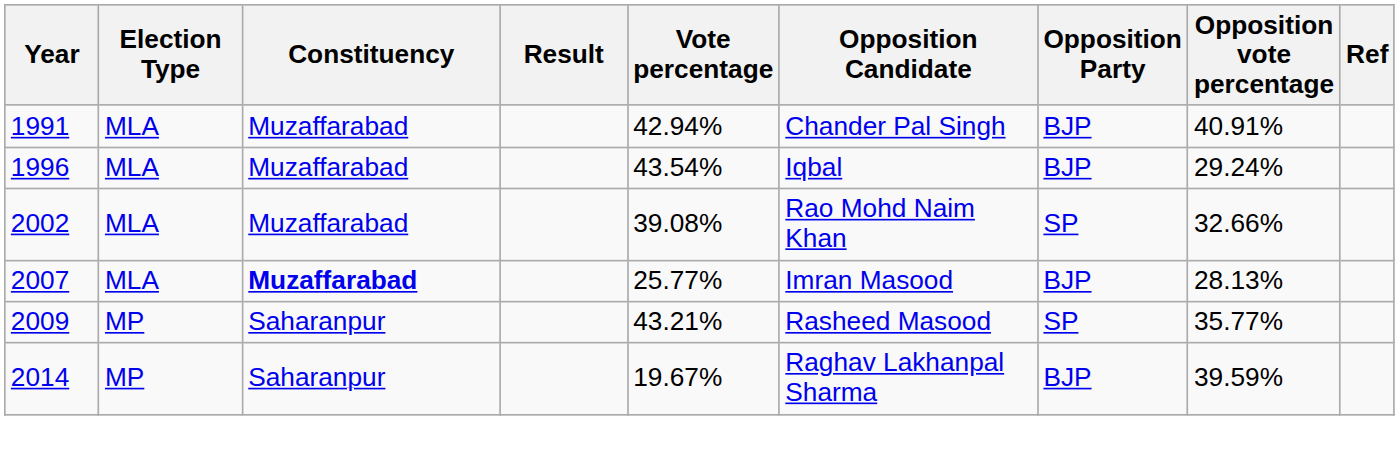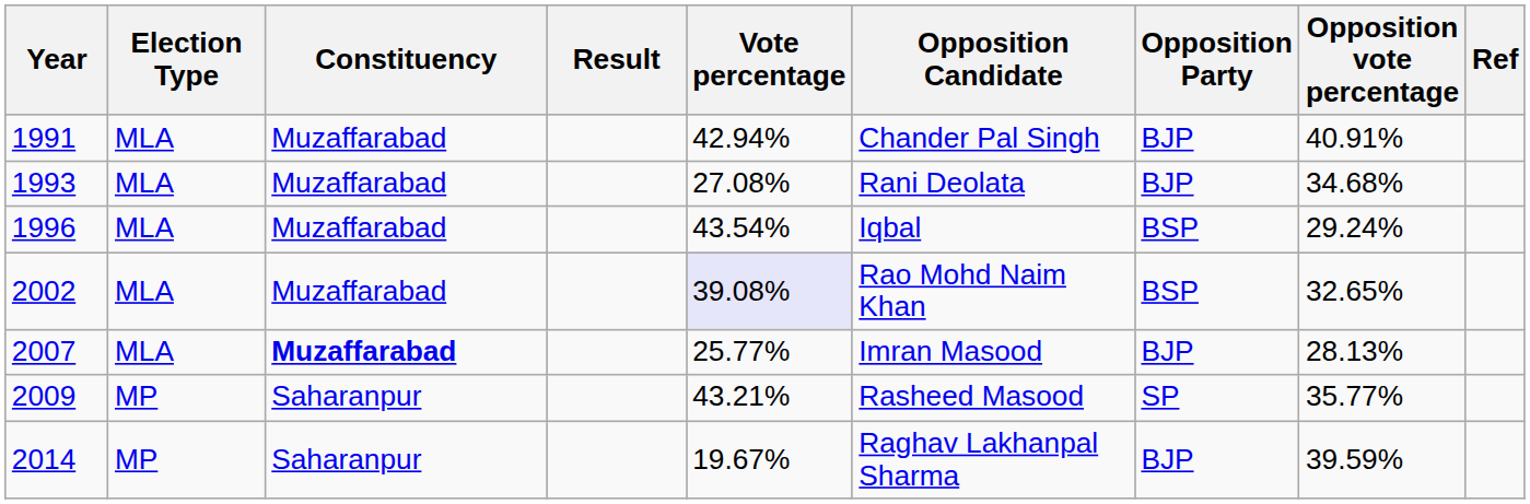+ row: 1993 | MLA | Muzaffarabad | 27.08% | Rani Deolata | BJP | 34.68%
1996 | Opposition Party: BJP -> BSP
2002 | Vote percentage: no background -> lavender background
2002 | Opposition Party: SP -> BSP
2002 | Opposition vote percentage: 32.66% -> 32.65%
